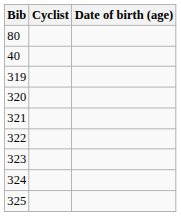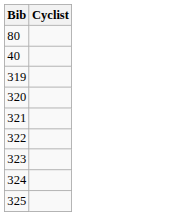- column: Date of birth (age)
